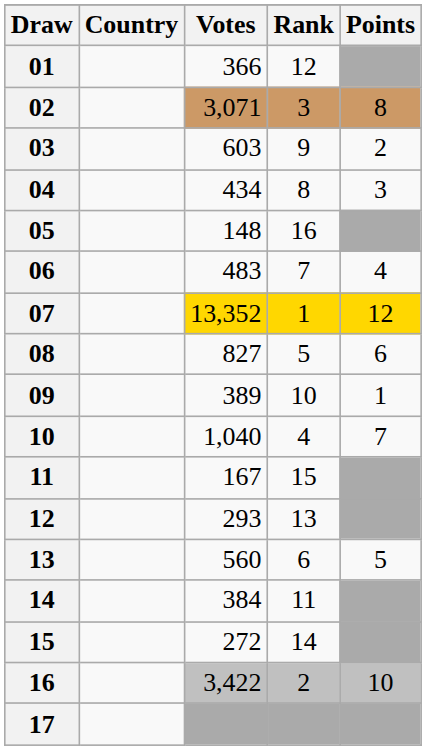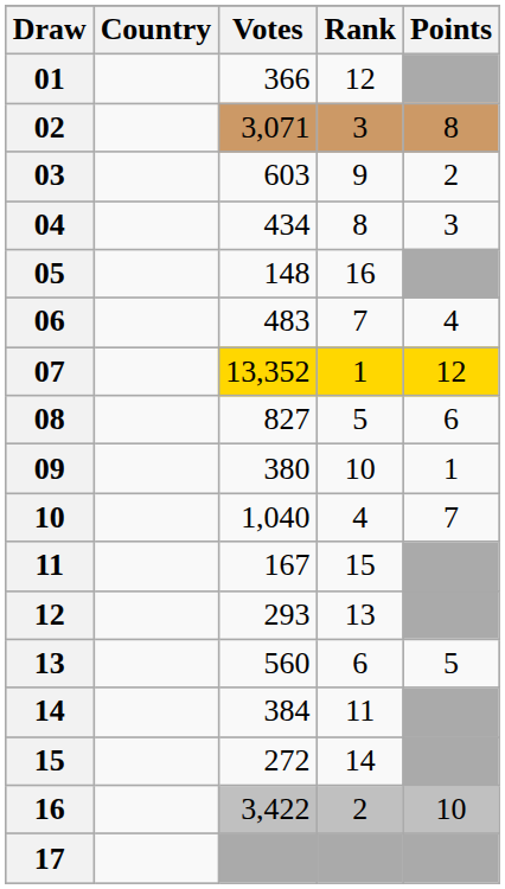09 | Votes: 389 -> 380
